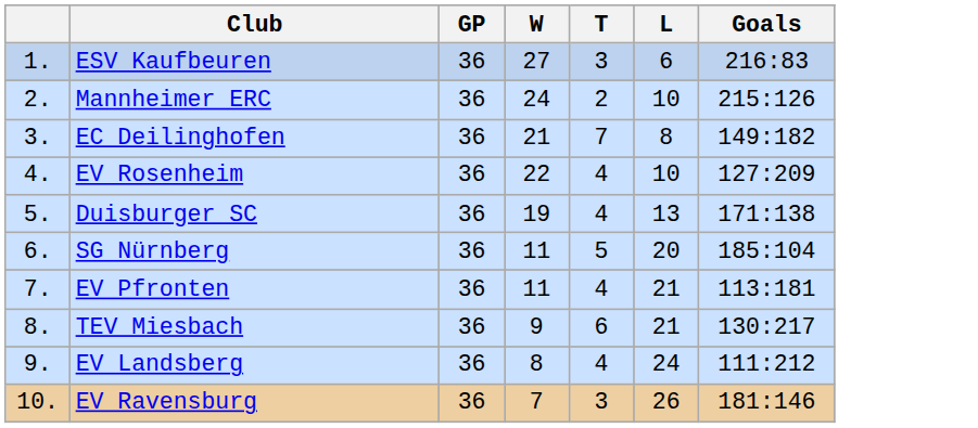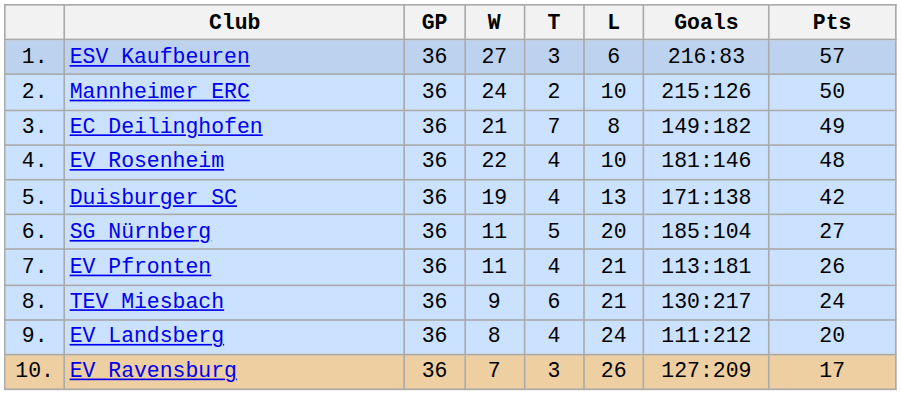+ column: Pts | 57 | 50 | 49 | 48 | 42 | 27 | 26 | 24 | 20 | 17
EV Rosenheim | Goals: 127:209 -> 181:146
EV Ravensburg | Goals: 181:146 -> 127:209
